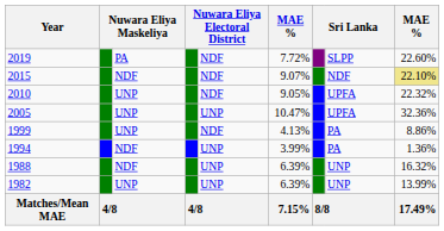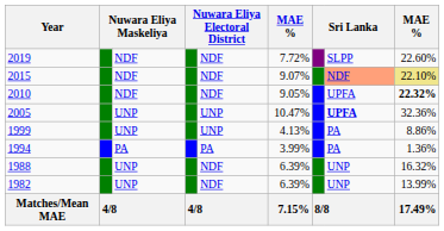2019 | column 3: PA -> NDF
2015 | column 8: no background -> lightsalmon background
2010 | column 3: UNP -> NDF
2010 | column 9: normal -> bold
2005 | column 8: normal -> bold
1999 | column 5: NDF -> UNP
1994 | column 3: NDF -> PA
1994 | column 5: UNP -> PA
1988 | column 3: NDF -> UNP
1988 | column 5: UNP -> NDF
1982 | column 5: UNP -> NDF
